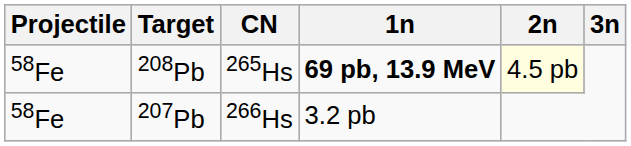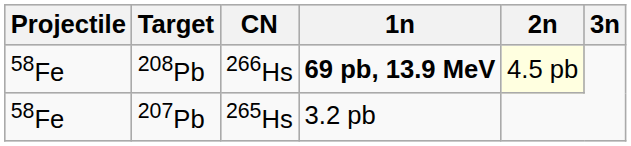208Pb | CN: 265Hs -> 266Hs
207Pb | CN: 266Hs -> 265Hs
